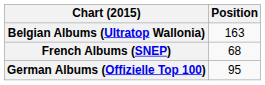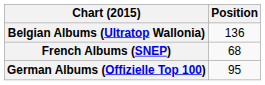Belgian Albums (Ultratop Wallonia) | Position: 163 -> 136
